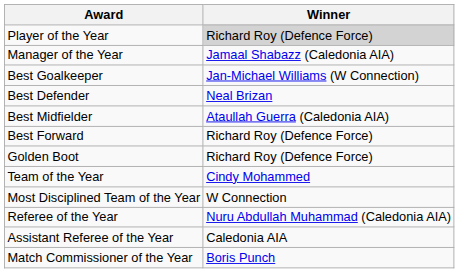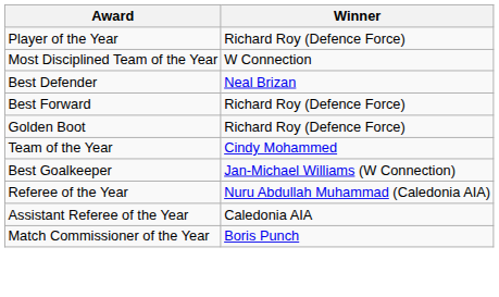Player of the Year | Winner: lightgrey background -> no background
- row: Manager of the Year | Jamaal Shabazz (Caledonia AIA)
rows swapped: Best Goalkeeper <-> Most Disciplined Team of the Year
- row: Best Midfielder | Ataullah Guerra (Caledonia AIA)
